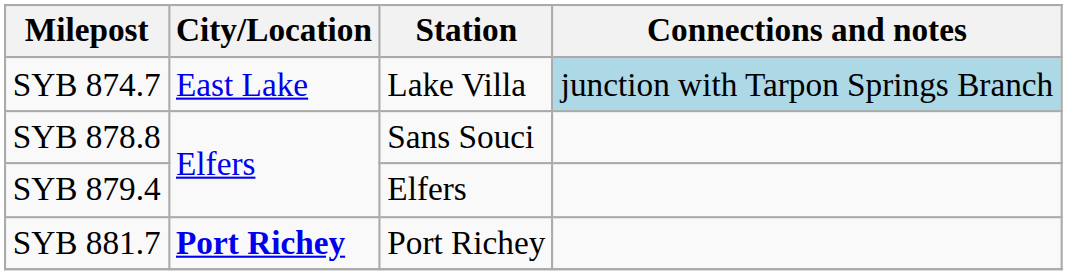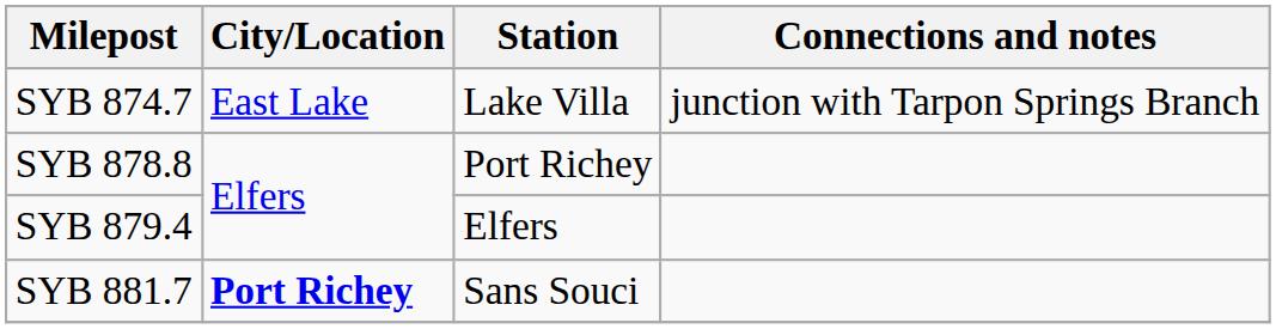SYB 874.7 | Connections and notes: lightblue background -> no background
SYB 878.8 | Station: Sans Souci -> Port Richey
SYB 881.7 | Station: Port Richey -> Sans Souci
